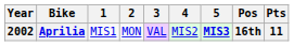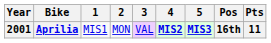Aprilia | Year: 2002 -> 2001
Aprilia | 4: normal -> bold
